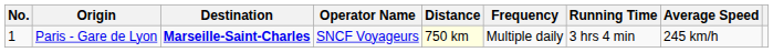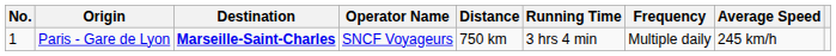columns swapped: Frequency <-> Running Time
Paris - Gare de Lyon | Distance: lightyellow background -> no background
